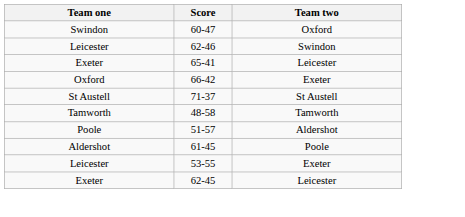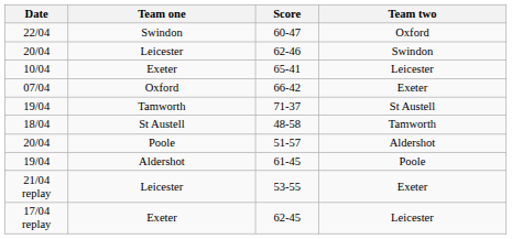+ column: Date | 22/04 | 20/04 | 10/04 | 07/04 | 19/04 | 18/04 | 20/04 | 19/04 | 21/04 replay | 17/04 replay
71-37 | Team one: St Austell -> Tamworth
48-58 | Team one: Tamworth -> St Austell
